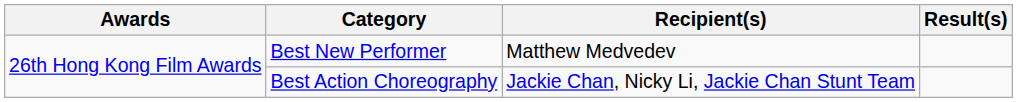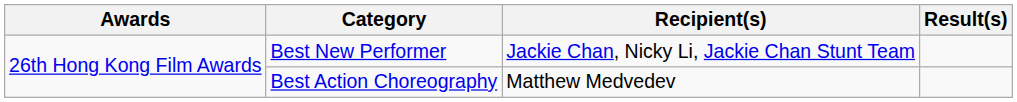Best New Performer | Recipient(s): Matthew Medvedev -> Jackie Chan, Nicky Li, Jackie Chan Stunt Team
Best Action Choreography | Recipient(s): Jackie Chan, Nicky Li, Jackie Chan Stunt Team -> Matthew Medvedev
